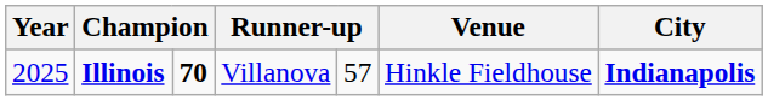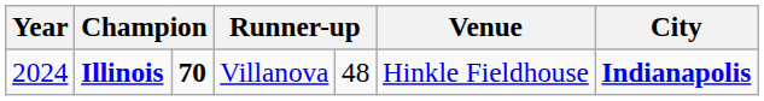Illinois | Year: 2025 -> 2024
Illinois | column 5: 57 -> 48
